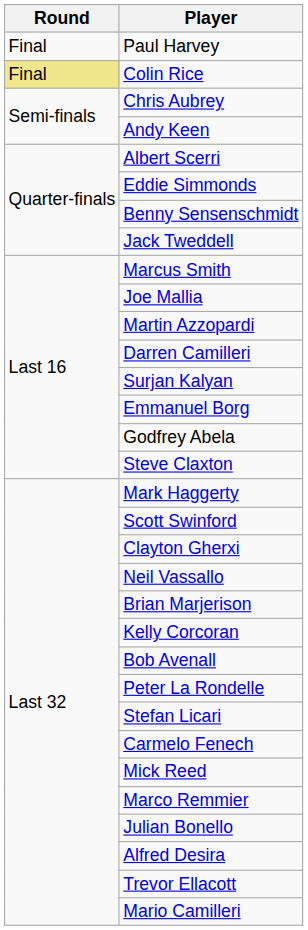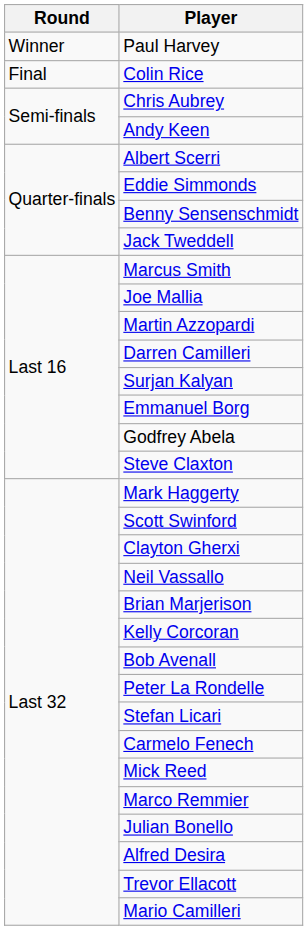Paul Harvey | Round: Final -> Winner
Colin Rice | Round: khaki background -> no background
